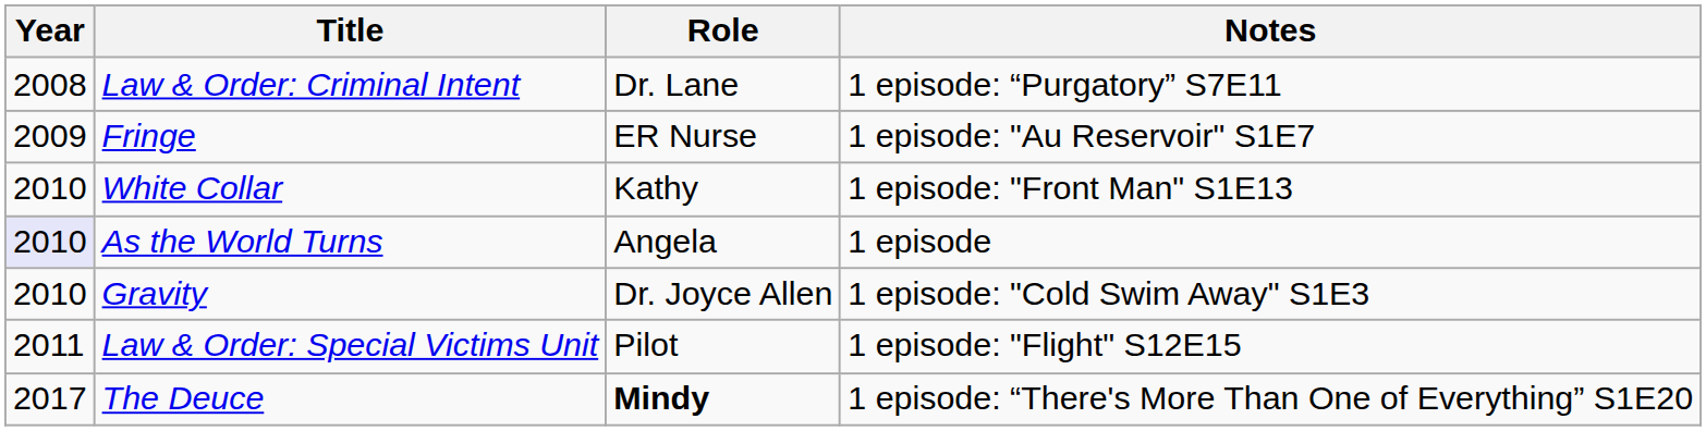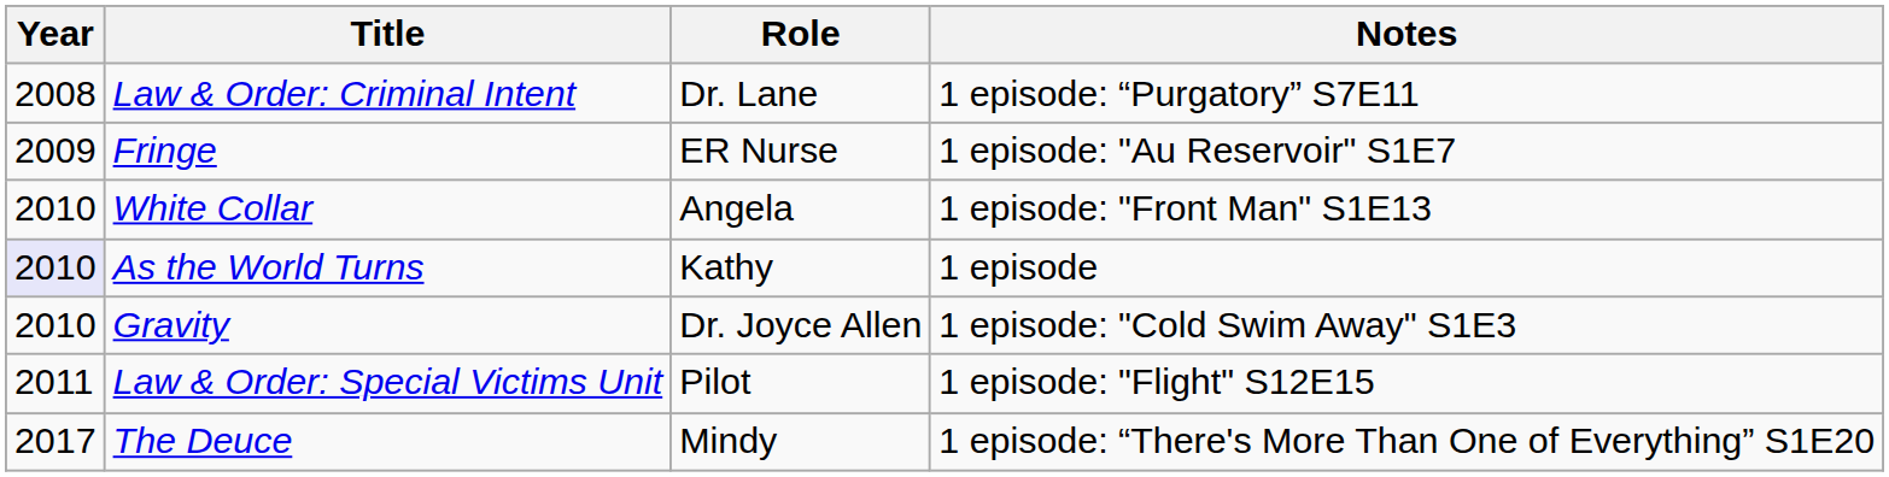White Collar | Role: Kathy -> Angela
As the World Turns | Role: Angela -> Kathy
The Deuce | Role: bold -> normal
